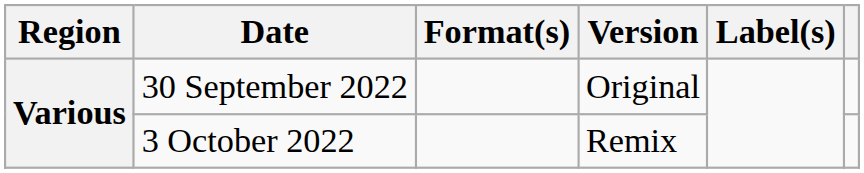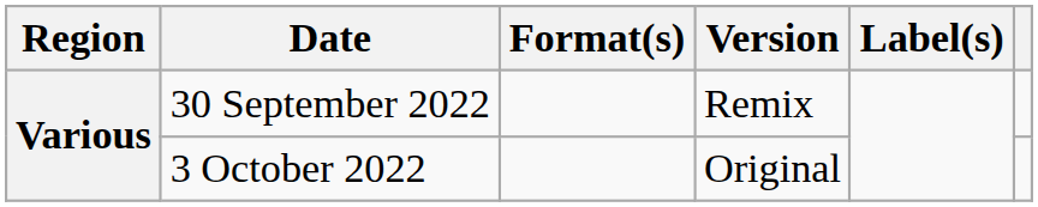30 September 2022 | Version: Original -> Remix
3 October 2022 | Version: Remix -> Original
